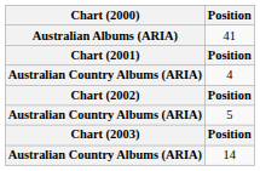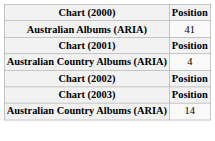- row: Australian Country Albums (ARIA) | 5
